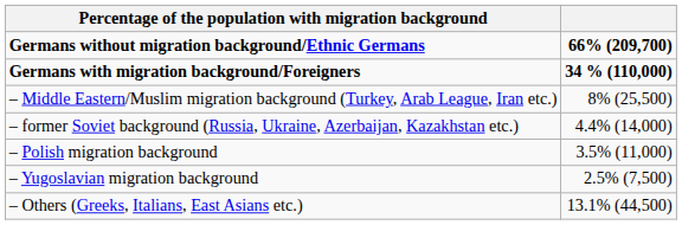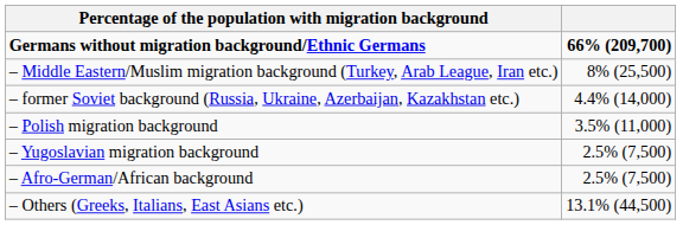- row: Germans with migration background/Foreigners | 34 % (110,000)
+ row: – Afro-German/African background | 2.5% (7,500)
